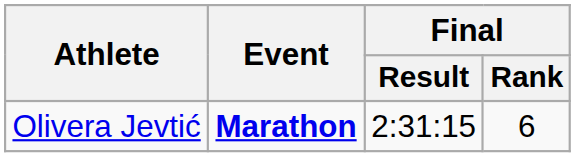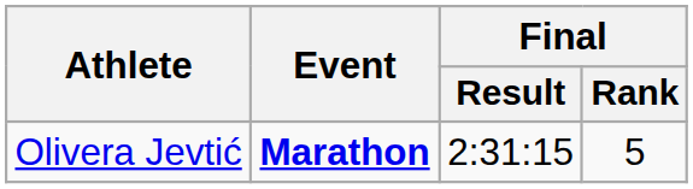Olivera Jevtić | Final / Rank: 6 -> 5
